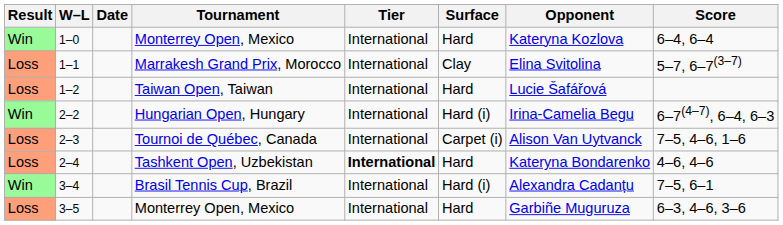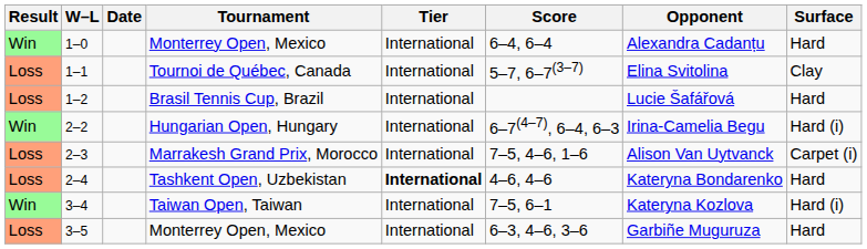columns swapped: Surface <-> Score
1–0 | Opponent: Kateryna Kozlova -> Alexandra Cadanțu
1–1 | Tournament: Marrakesh Grand Prix, Morocco -> Tournoi de Québec, Canada
1–2 | Tournament: Taiwan Open, Taiwan -> Brasil Tennis Cup, Brazil
2–3 | Tournament: Tournoi de Québec, Canada -> Marrakesh Grand Prix, Morocco
3–4 | Tournament: Brasil Tennis Cup, Brazil -> Taiwan Open, Taiwan
3–4 | Opponent: Alexandra Cadanțu -> Kateryna Kozlova
